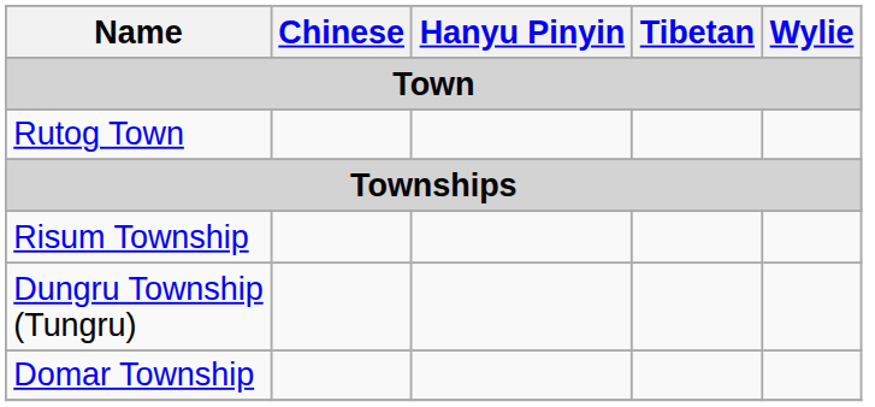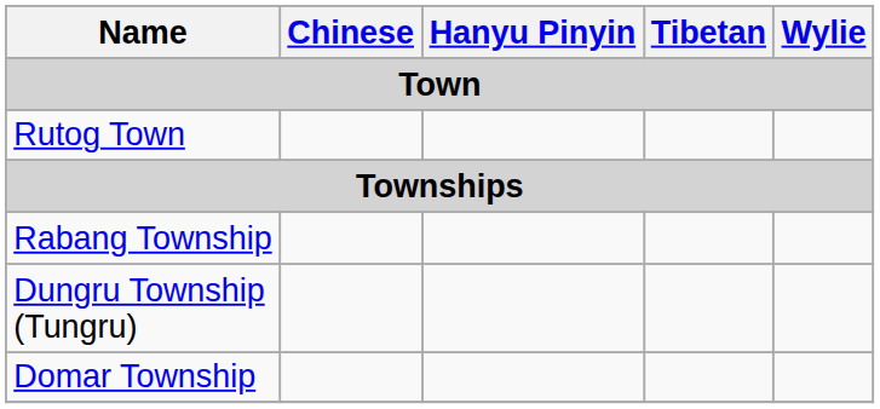+ row: Rabang Township
- row: Risum Township
